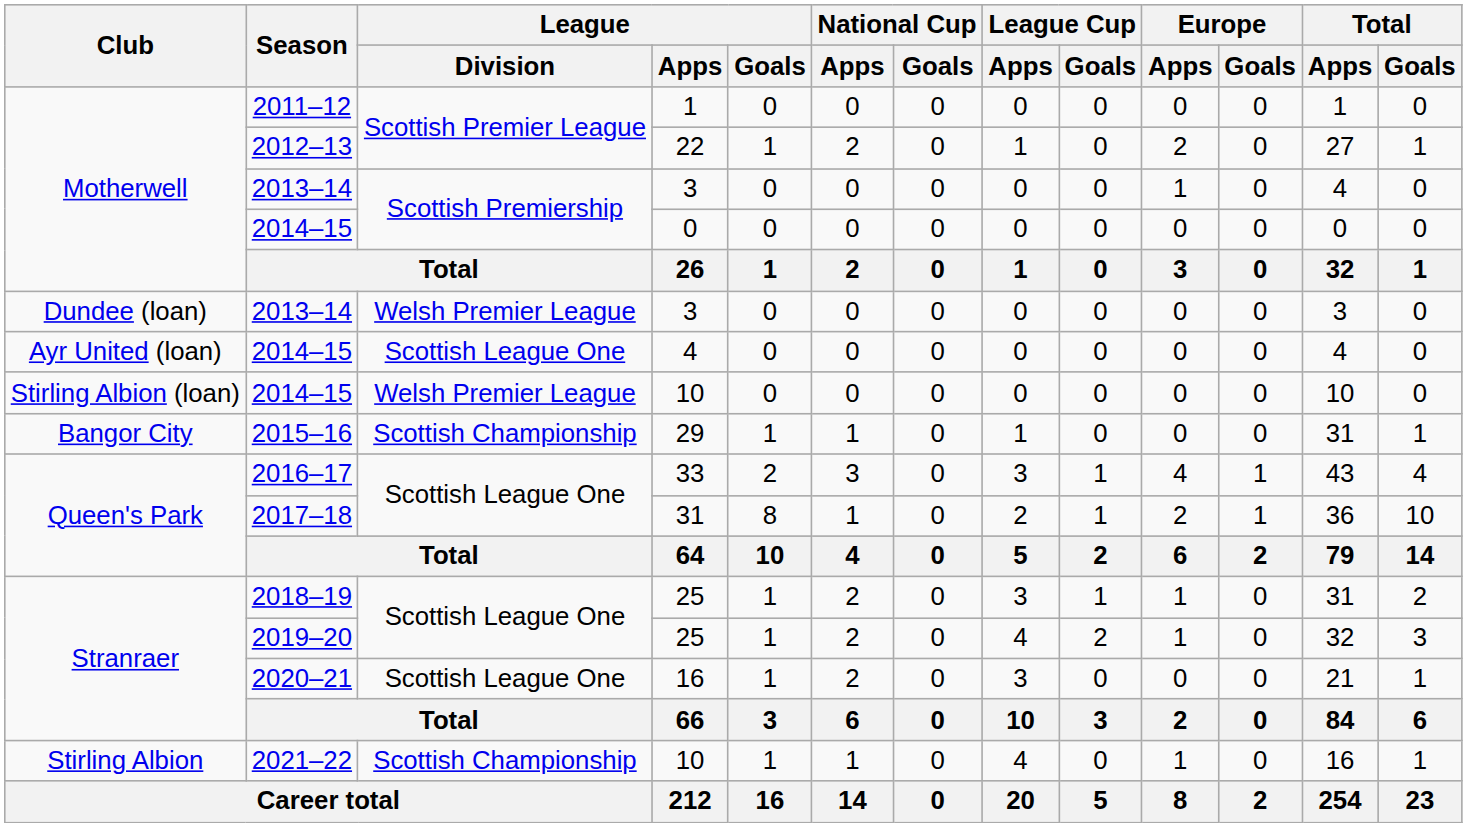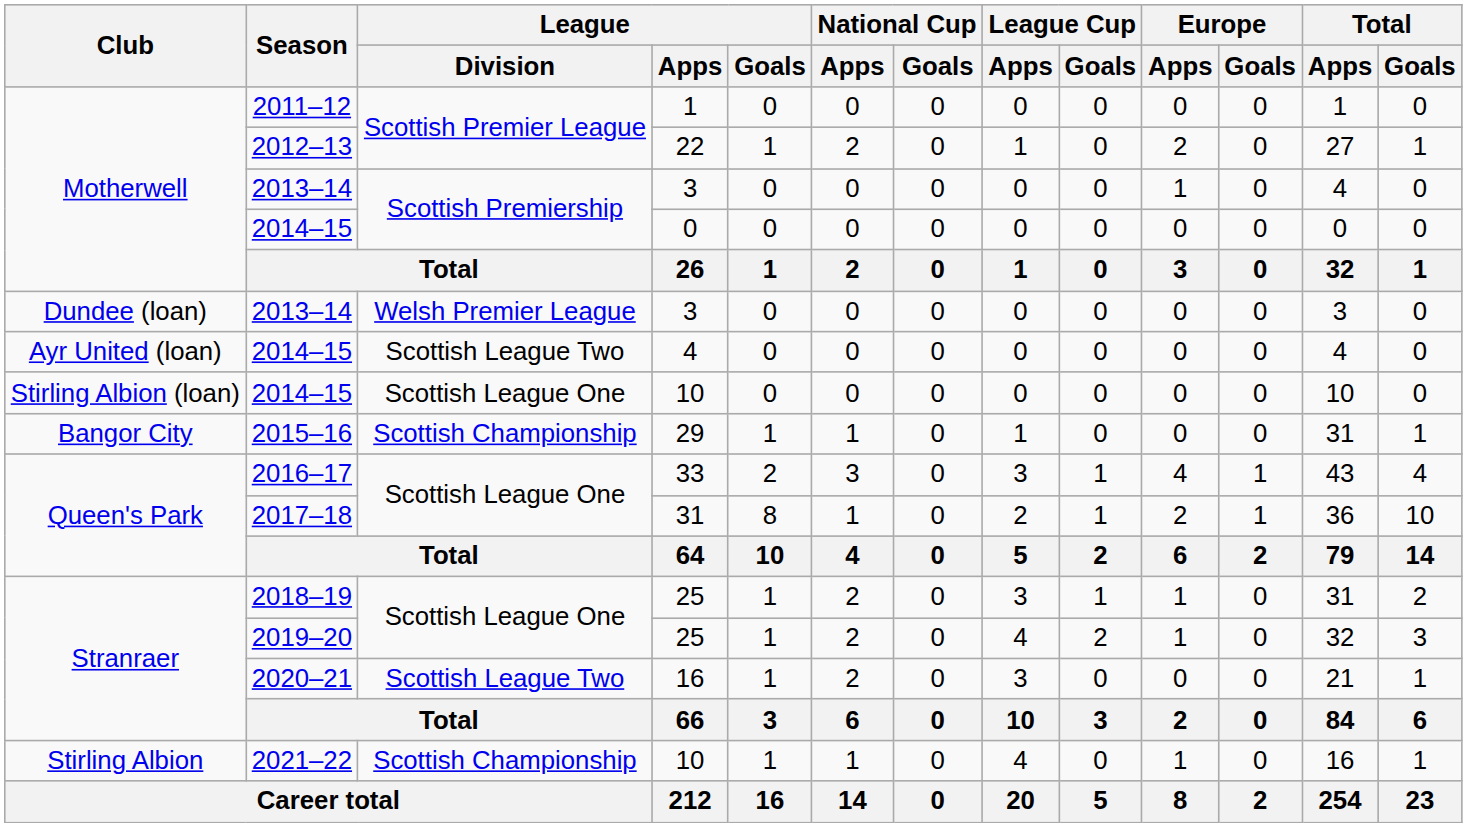Ayr United (loan) / 2014–15 | League / Division: Scottish League One -> Scottish League Two
Stirling Albion (loan) / 2014–15 | League / Division: Welsh Premier League -> Scottish League One
2020–21 | League / Division: Scottish League One -> Scottish League Two
